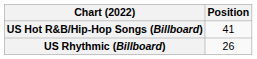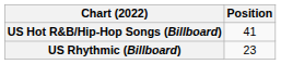US Rhythmic (Billboard) | Position: 26 -> 23
